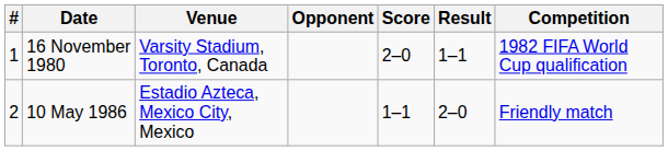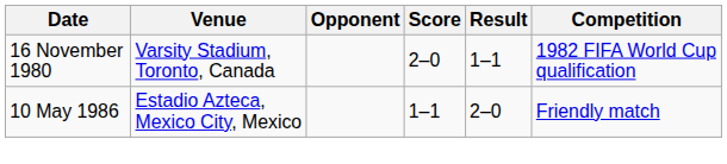- column: # | 1 | 2
